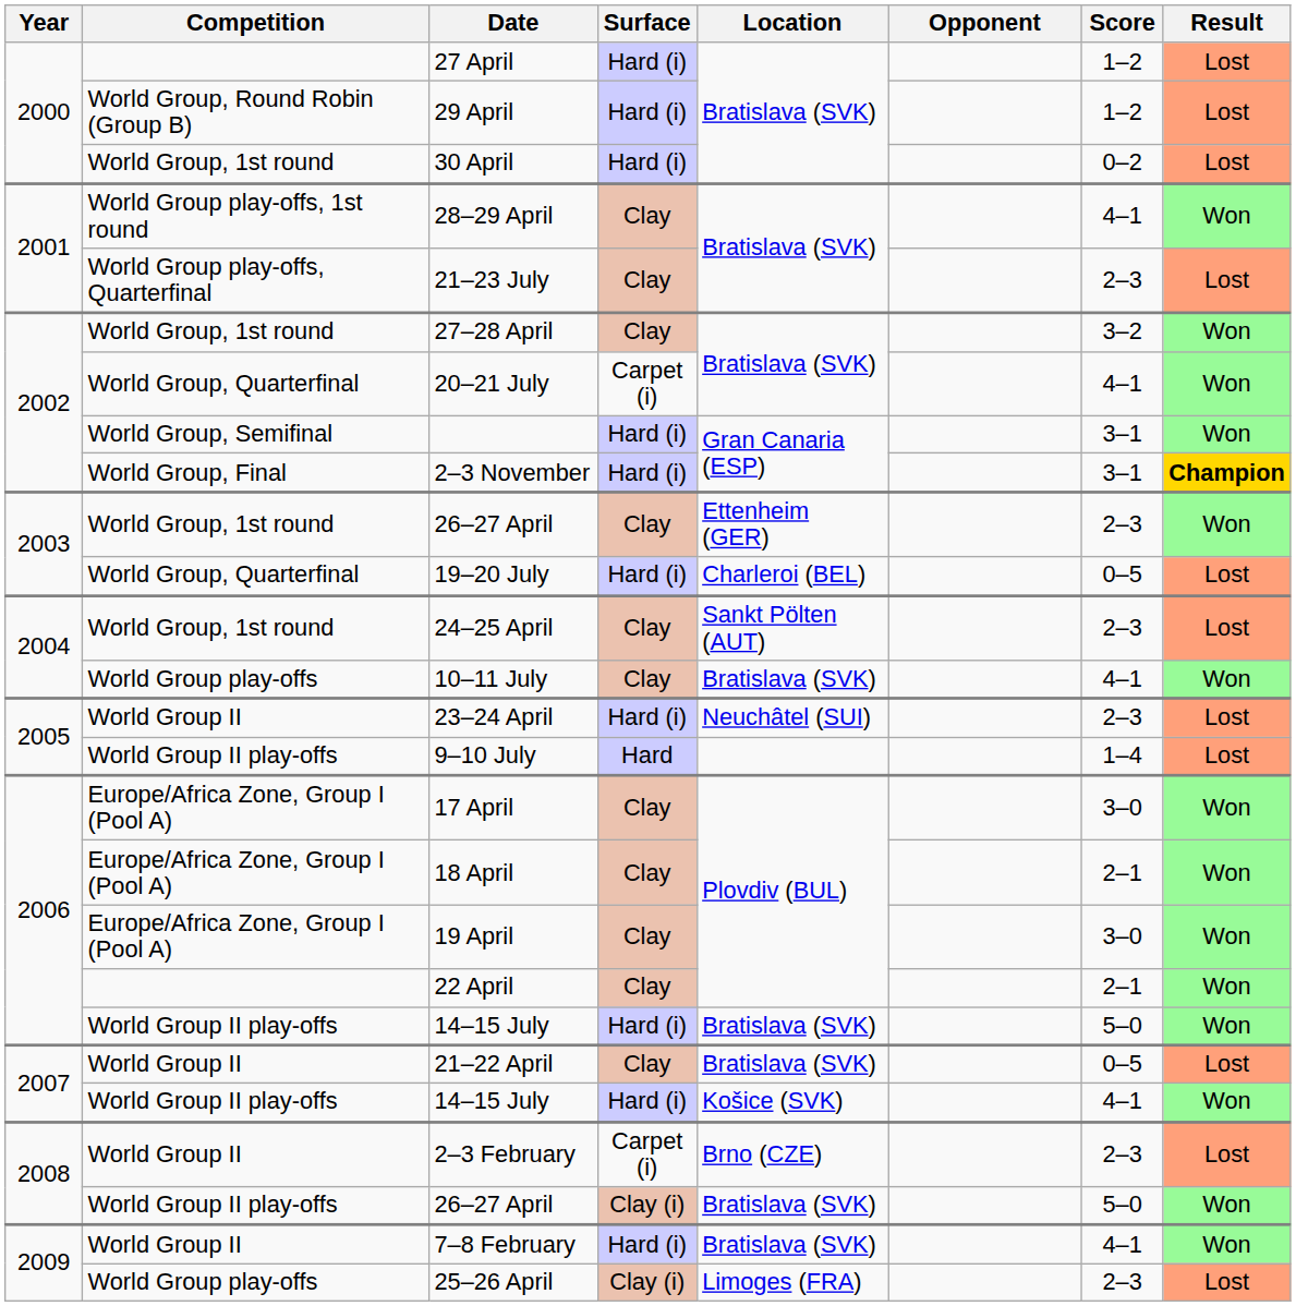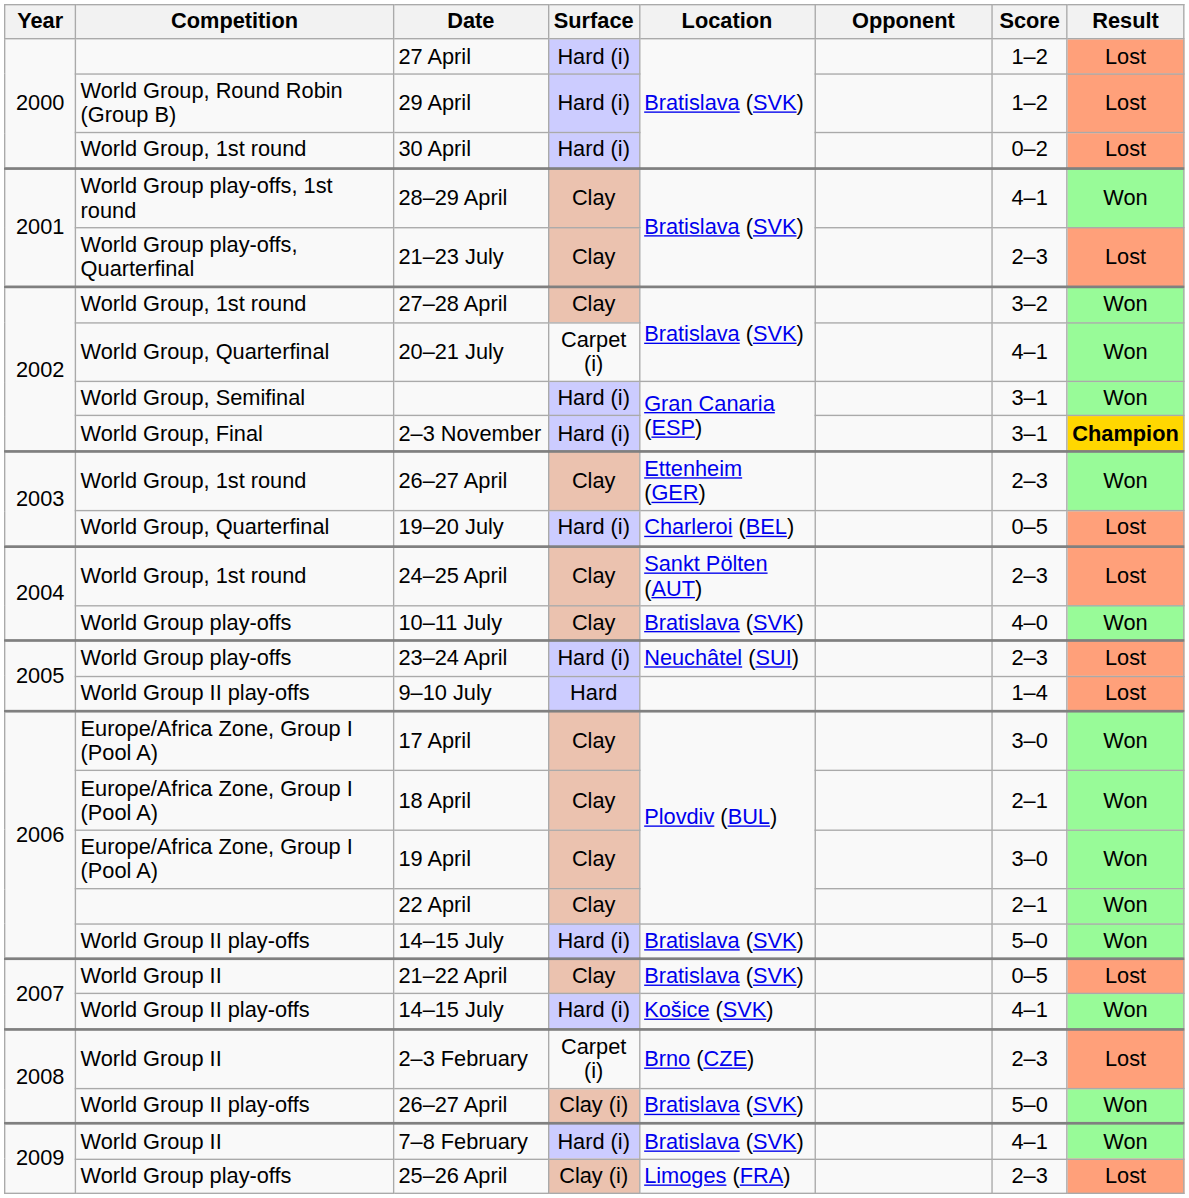10–11 July | Score: 4–1 -> 4–0
23–24 April | Competition: World Group II -> World Group play-offs
